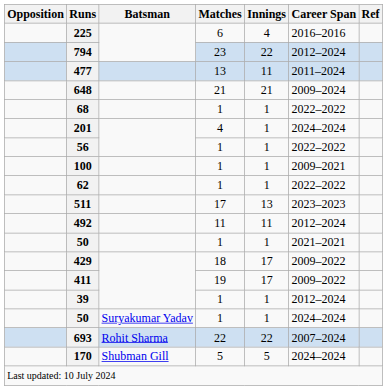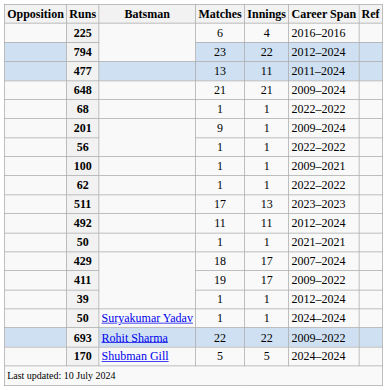201 | Matches: 4 -> 9
201 | Career Span: 2024–2024 -> 2009–2024
429 | Career Span: 2009–2022 -> 2007–2024
693 | Career Span: 2007–2024 -> 2009–2022
